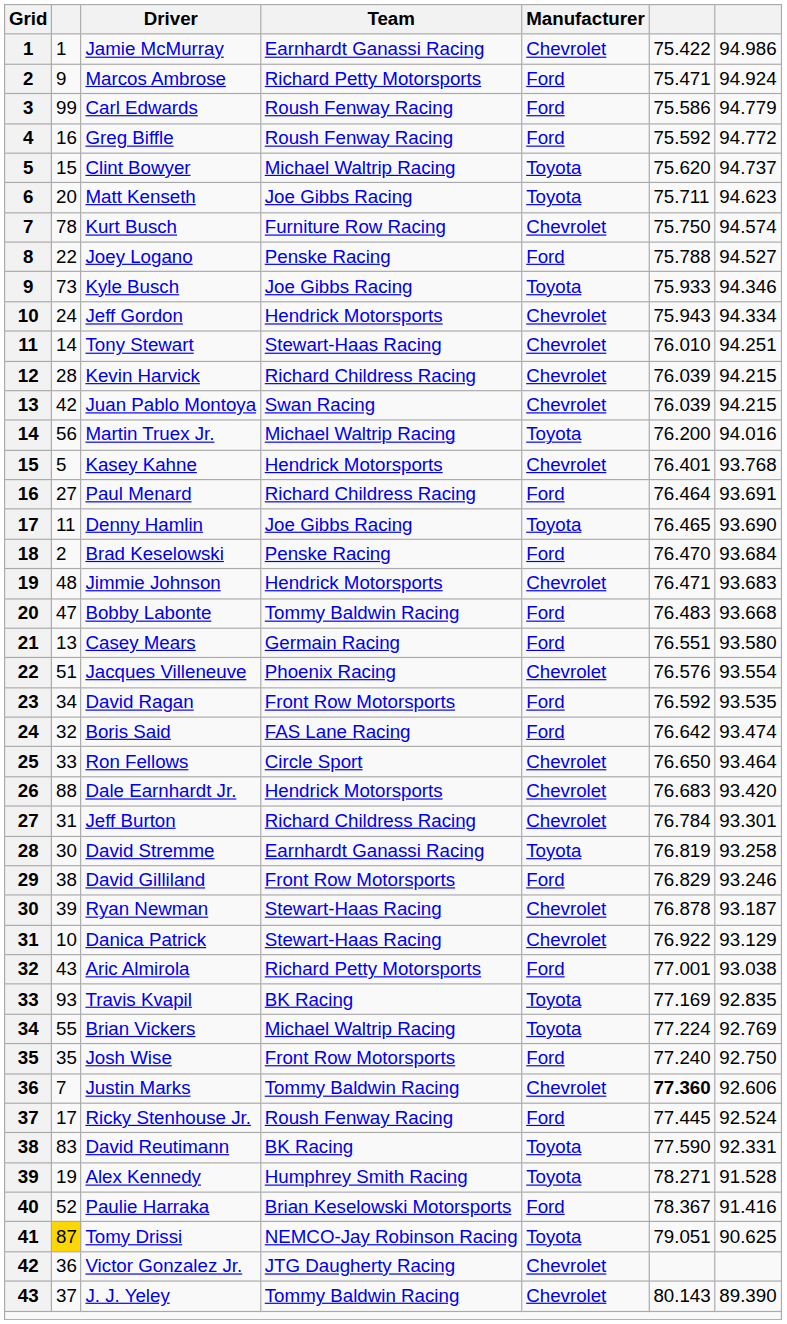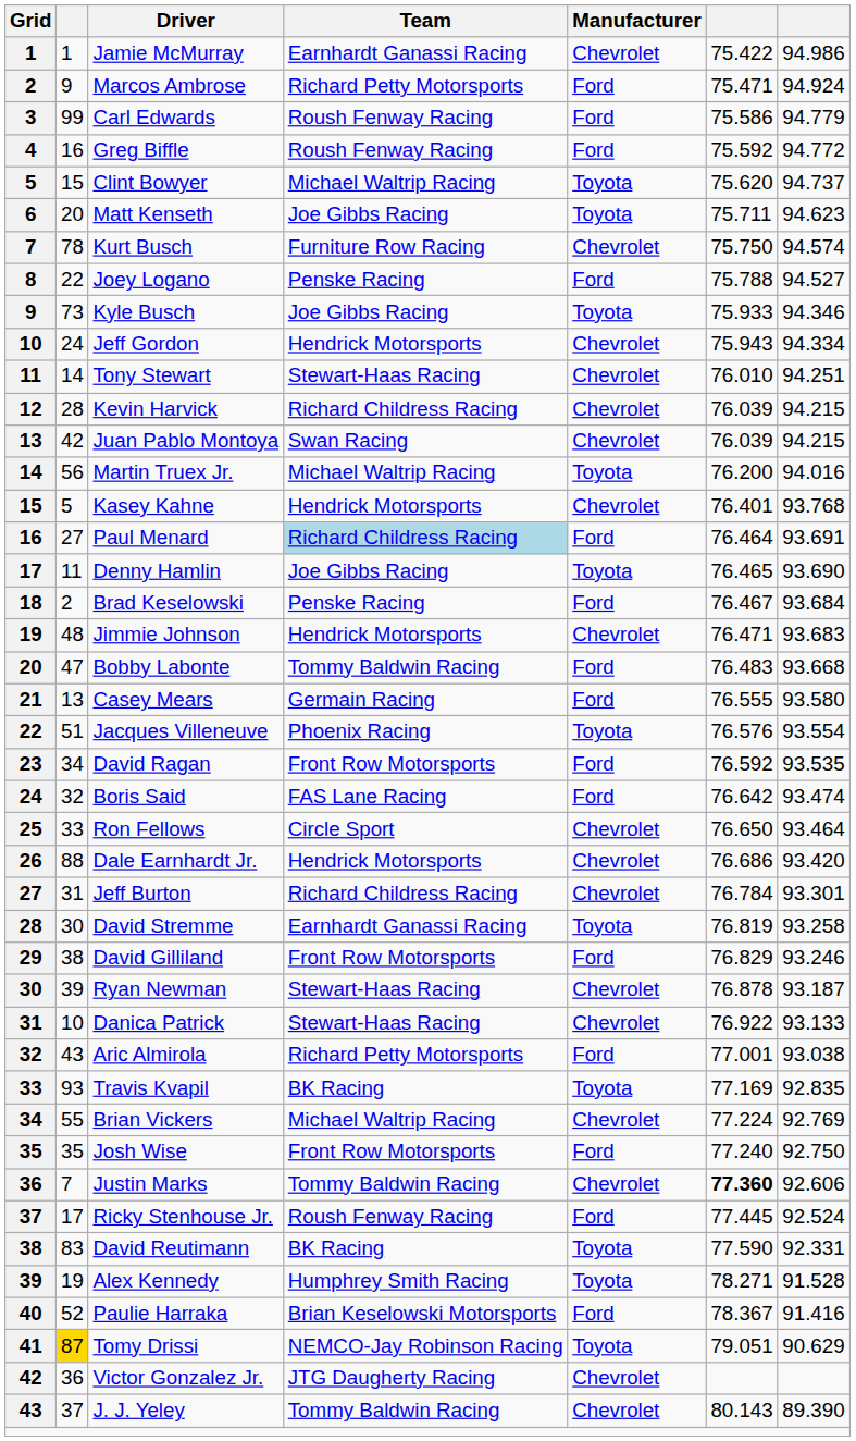Paul Menard | Team: no background -> lightblue background
Brad Keselowski | column 6: 76.470 -> 76.467
Casey Mears | column 6: 76.551 -> 76.555
Jacques Villeneuve | Manufacturer: Chevrolet -> Toyota
Dale Earnhardt Jr. | column 6: 76.683 -> 76.686
Danica Patrick | column 7: 93.129 -> 93.133
Brian Vickers | Manufacturer: Toyota -> Chevrolet
Tomy Drissi | column 7: 90.625 -> 90.629
